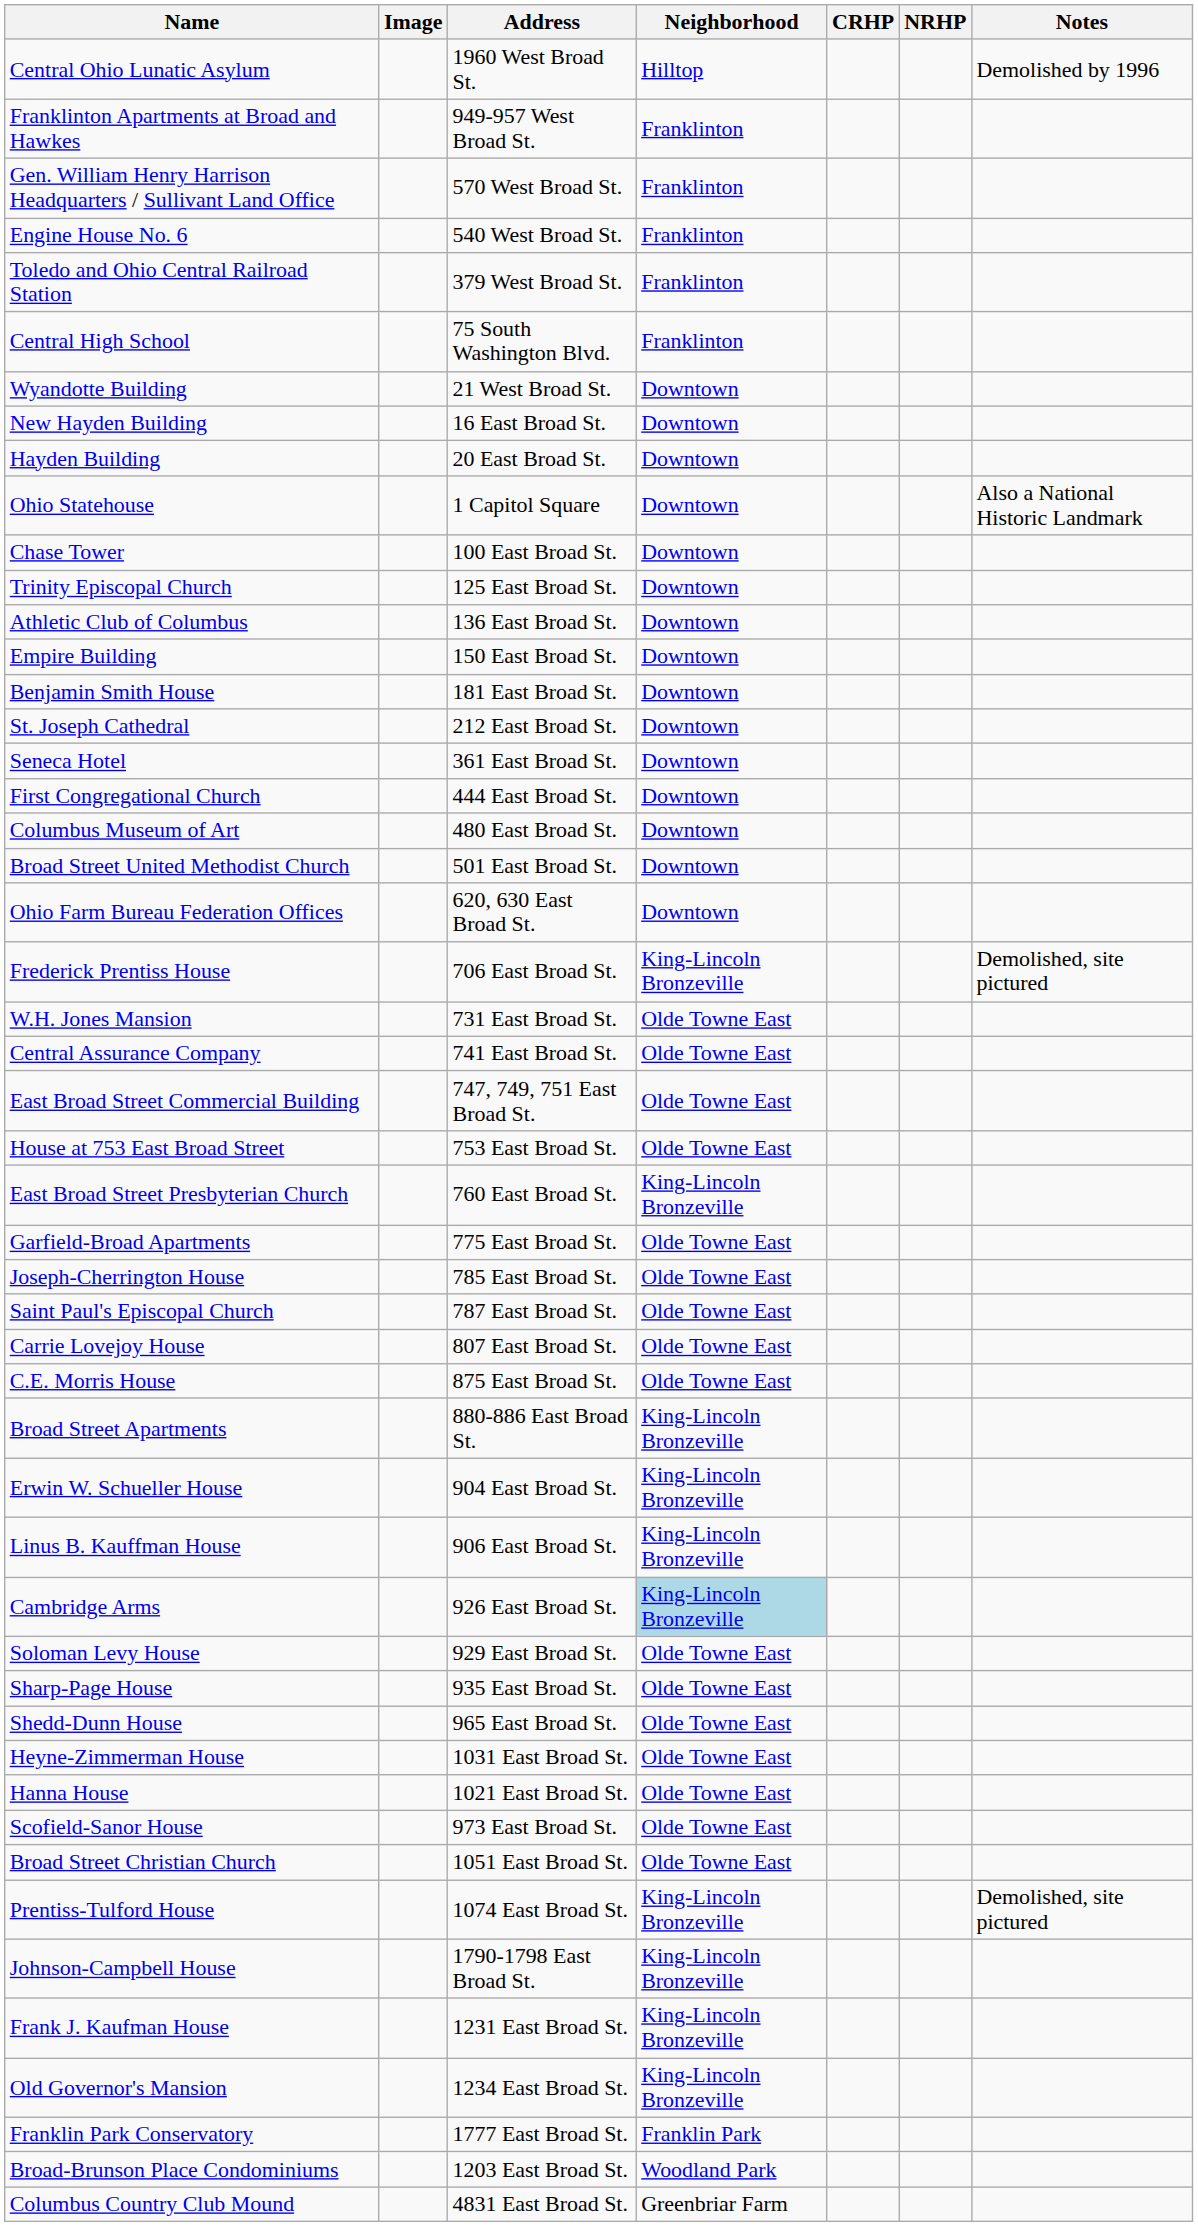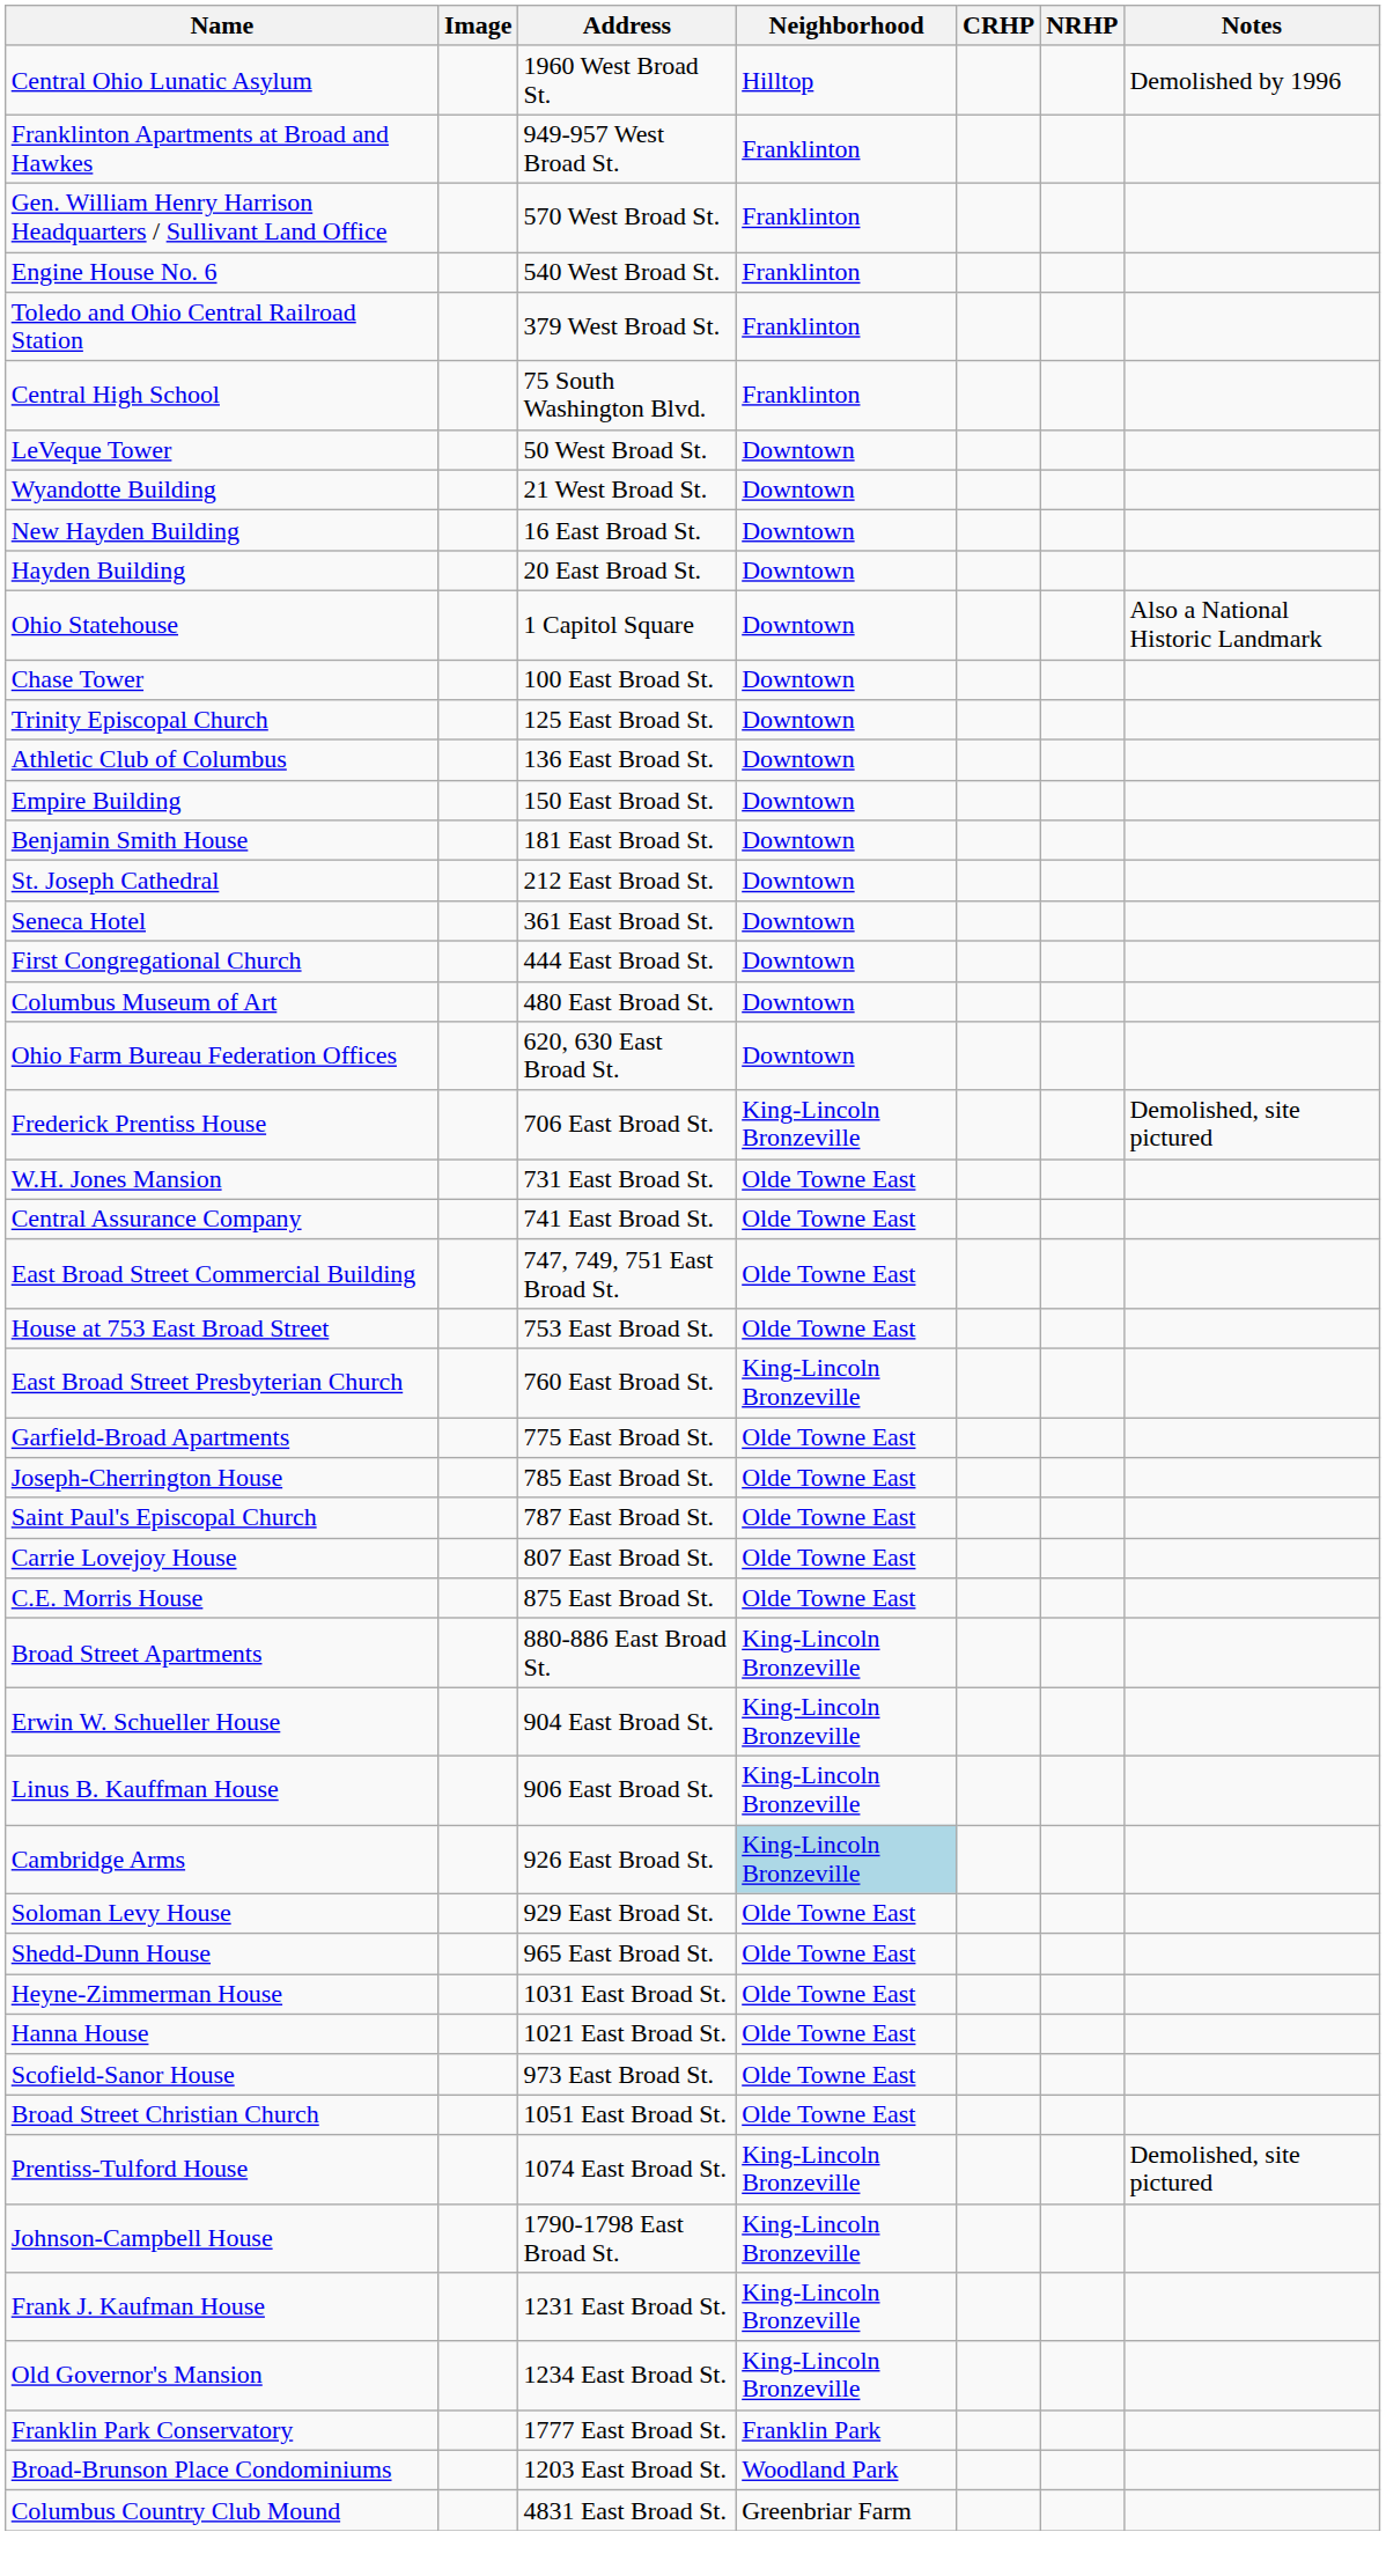+ row: LeVeque Tower | 50 West Broad St. | Downtown
- row: Broad Street United Methodist Church | 501 East Broad St. | Downtown
- row: Sharp-Page House | 935 East Broad St. | Olde Towne East
